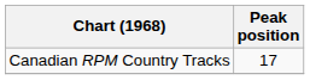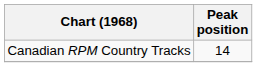Canadian RPM Country Tracks | Peak position: 17 -> 14
